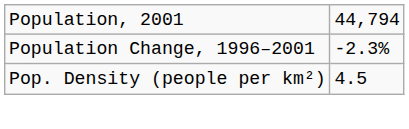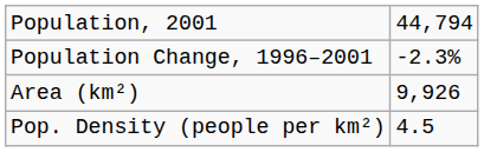+ row: Area (km²) | 9,926
